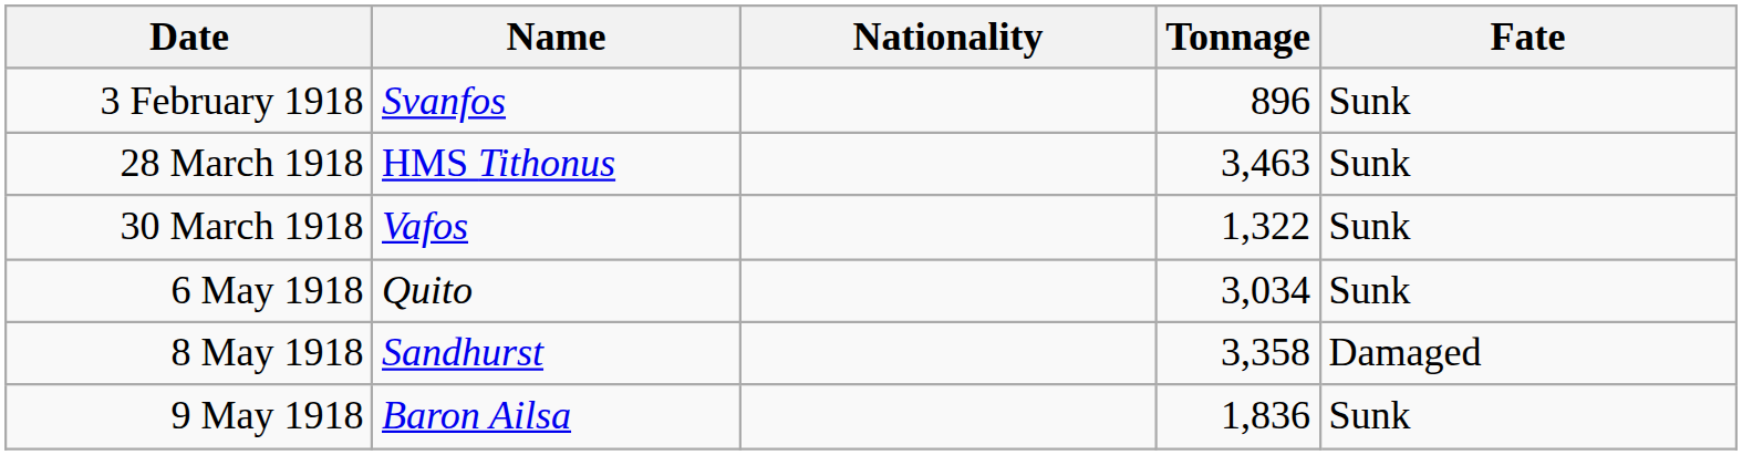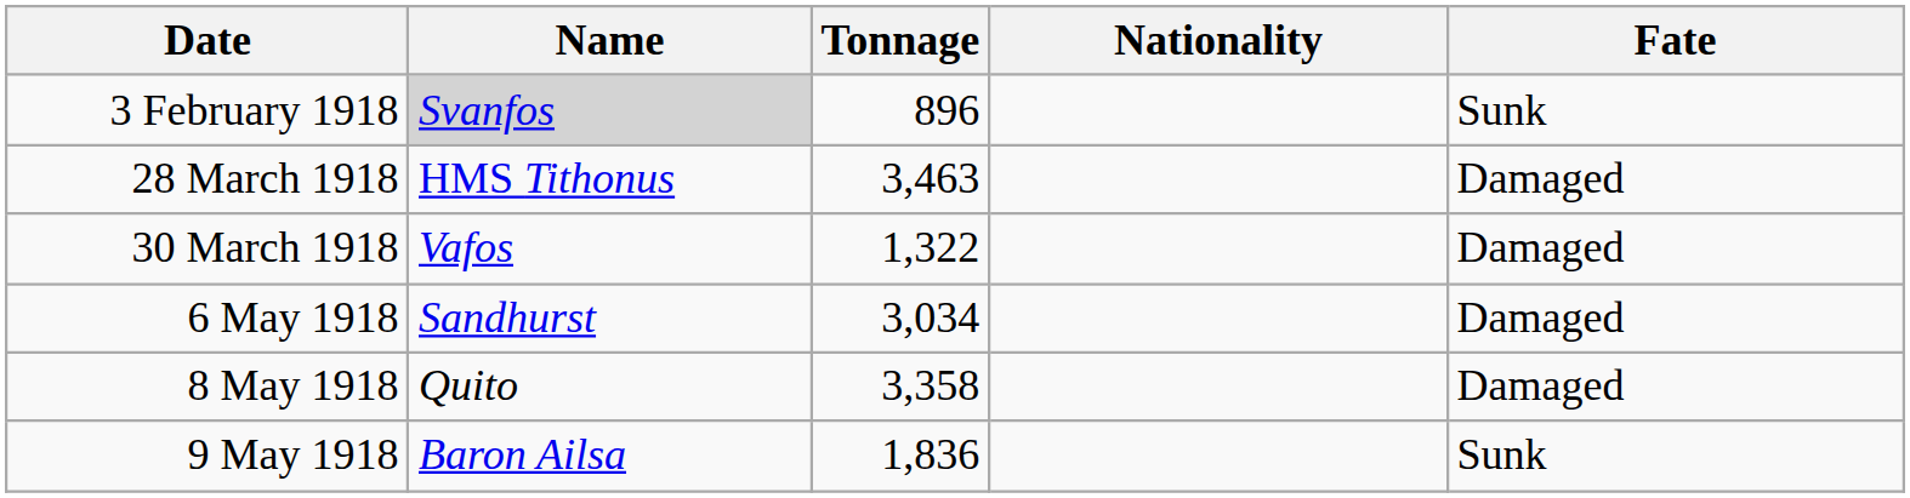columns swapped: Nationality <-> Tonnage
3 February 1918 | Name: no background -> lightgrey background
28 March 1918 | Fate: Sunk -> Damaged
30 March 1918 | Fate: Sunk -> Damaged
6 May 1918 | Name: Quito -> Sandhurst
6 May 1918 | Fate: Sunk -> Damaged
8 May 1918 | Name: Sandhurst -> Quito
